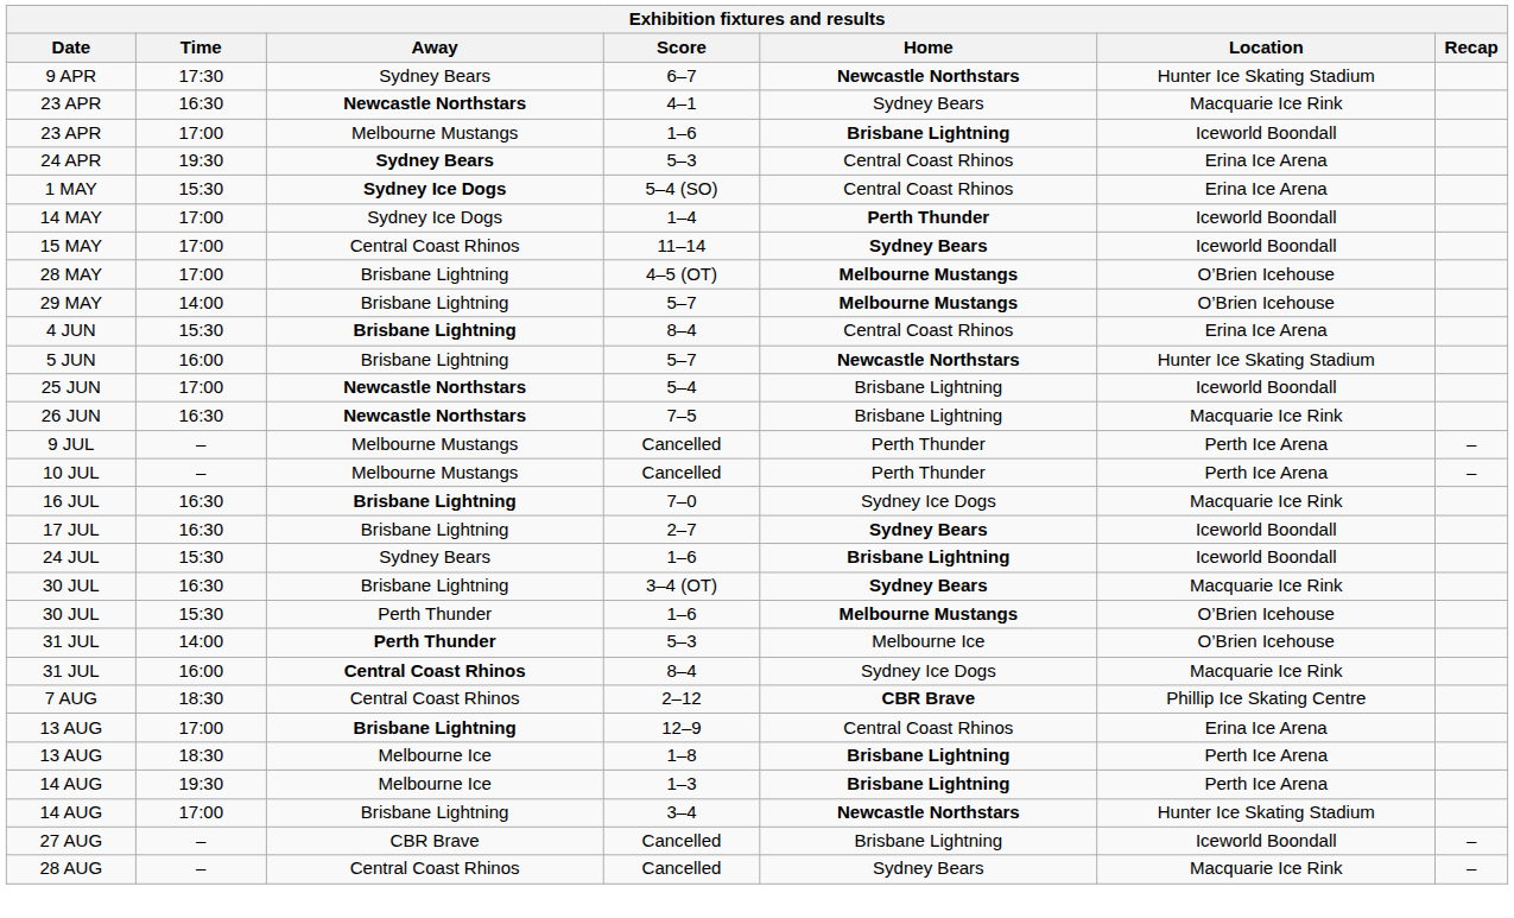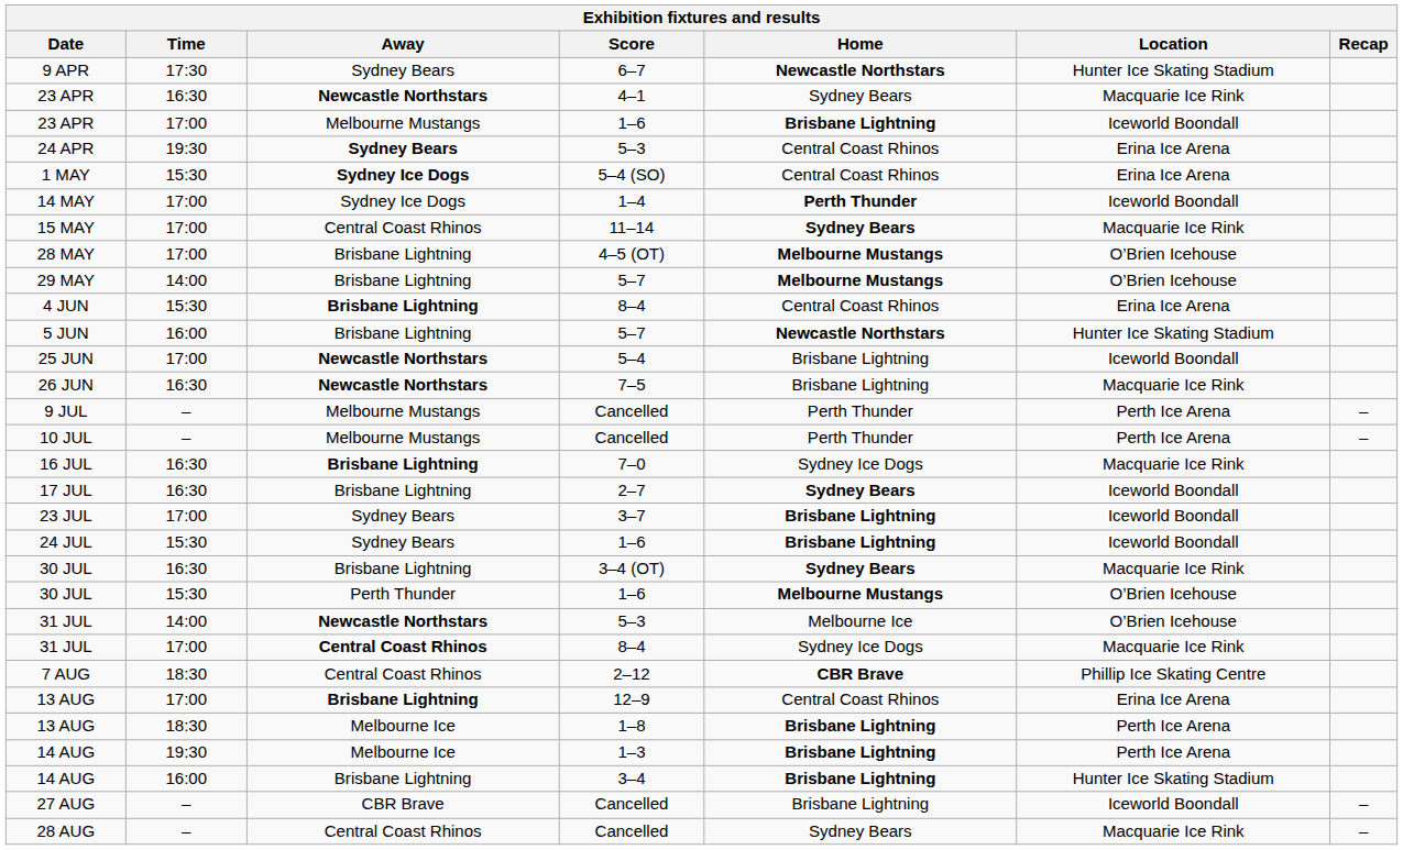15 MAY | Location: Iceworld Boondall -> Macquarie Ice Rink
+ row: 23 JUL | 17:00 | Sydney Bears | 3–7 | Brisbane Lightning | Iceworld Boondall
31 JUL / 5–3 | Away: Perth Thunder -> Newcastle Northstars
31 JUL / 8–4 | Time: 16:00 -> 17:00
14 AUG / 3–4 | Time: 17:00 -> 16:00
14 AUG / 3–4 | Home: Newcastle Northstars -> Brisbane Lightning
